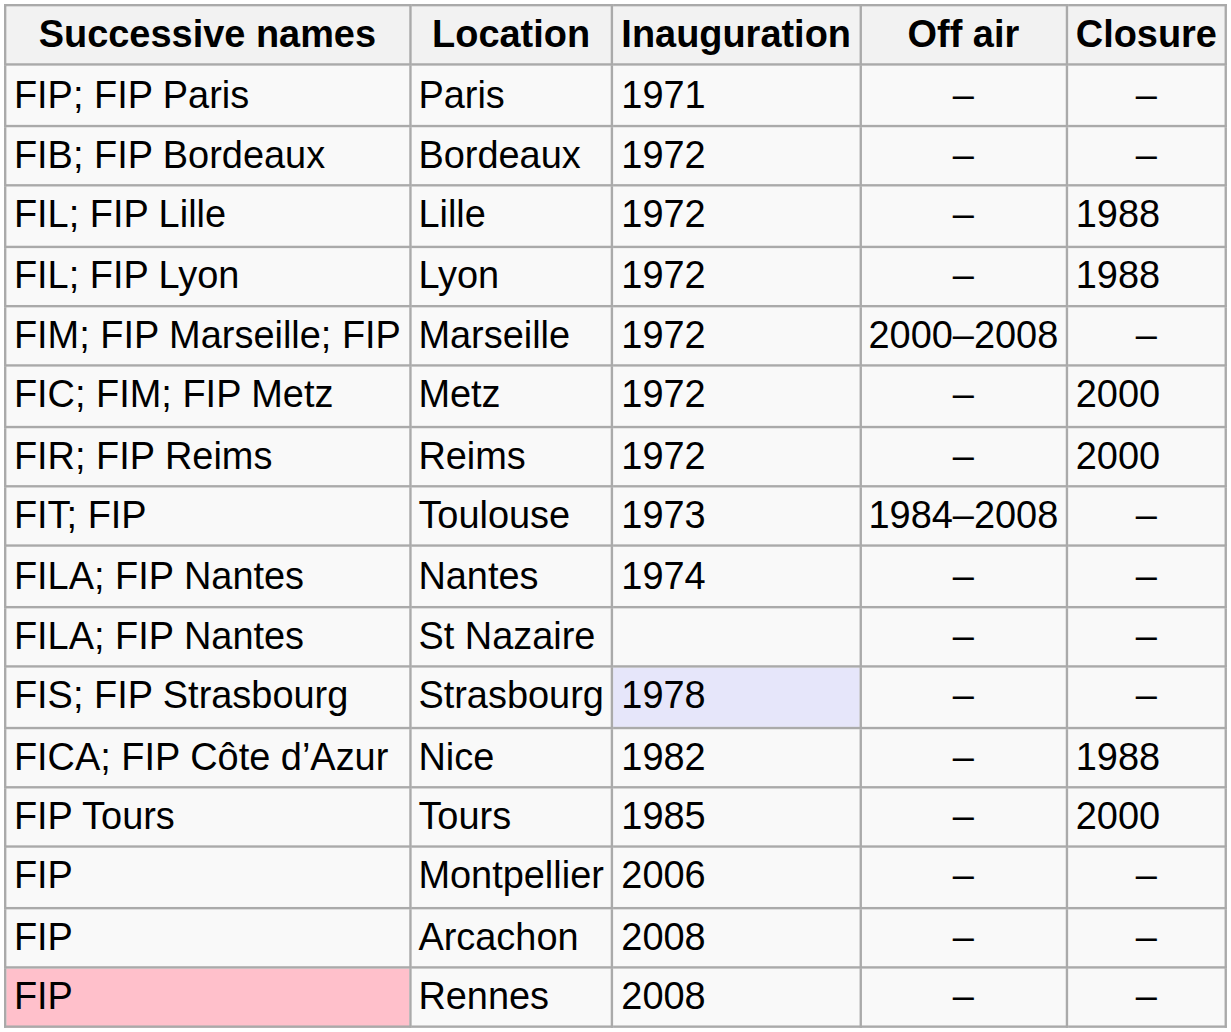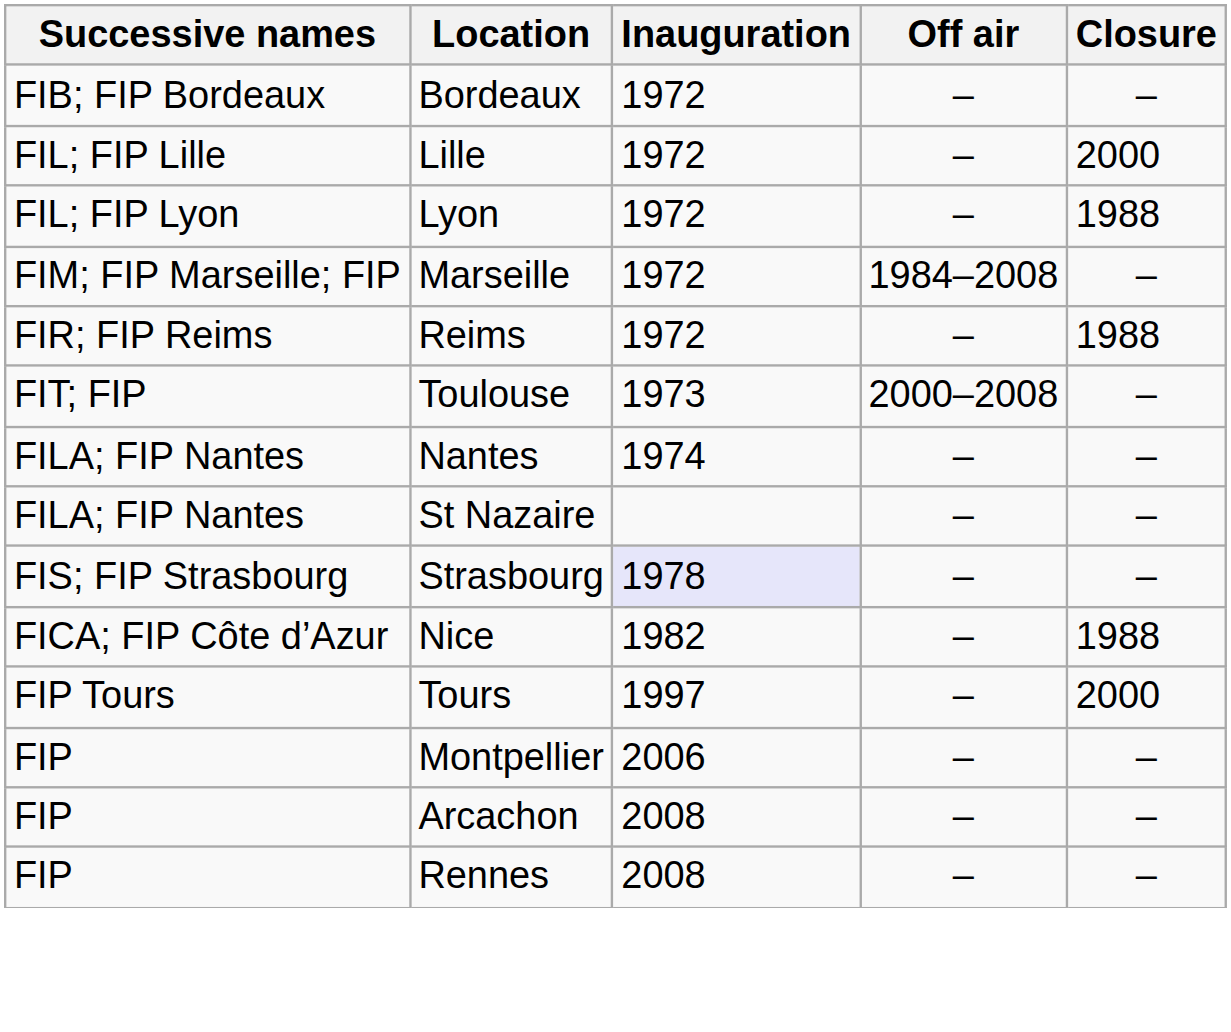- row: FIP; FIP Paris | Paris | 1971 | – | –
Lille | Closure: 1988 -> 2000
Marseille | Off air: 2000–2008 -> 1984–2008
- row: FIC; FIM; FIP Metz | Metz | 1972 | – | 2000
Reims | Closure: 2000 -> 1988
Toulouse | Off air: 1984–2008 -> 2000–2008
Tours | Inauguration: 1985 -> 1997
Rennes | Successive names: pink background -> no background
